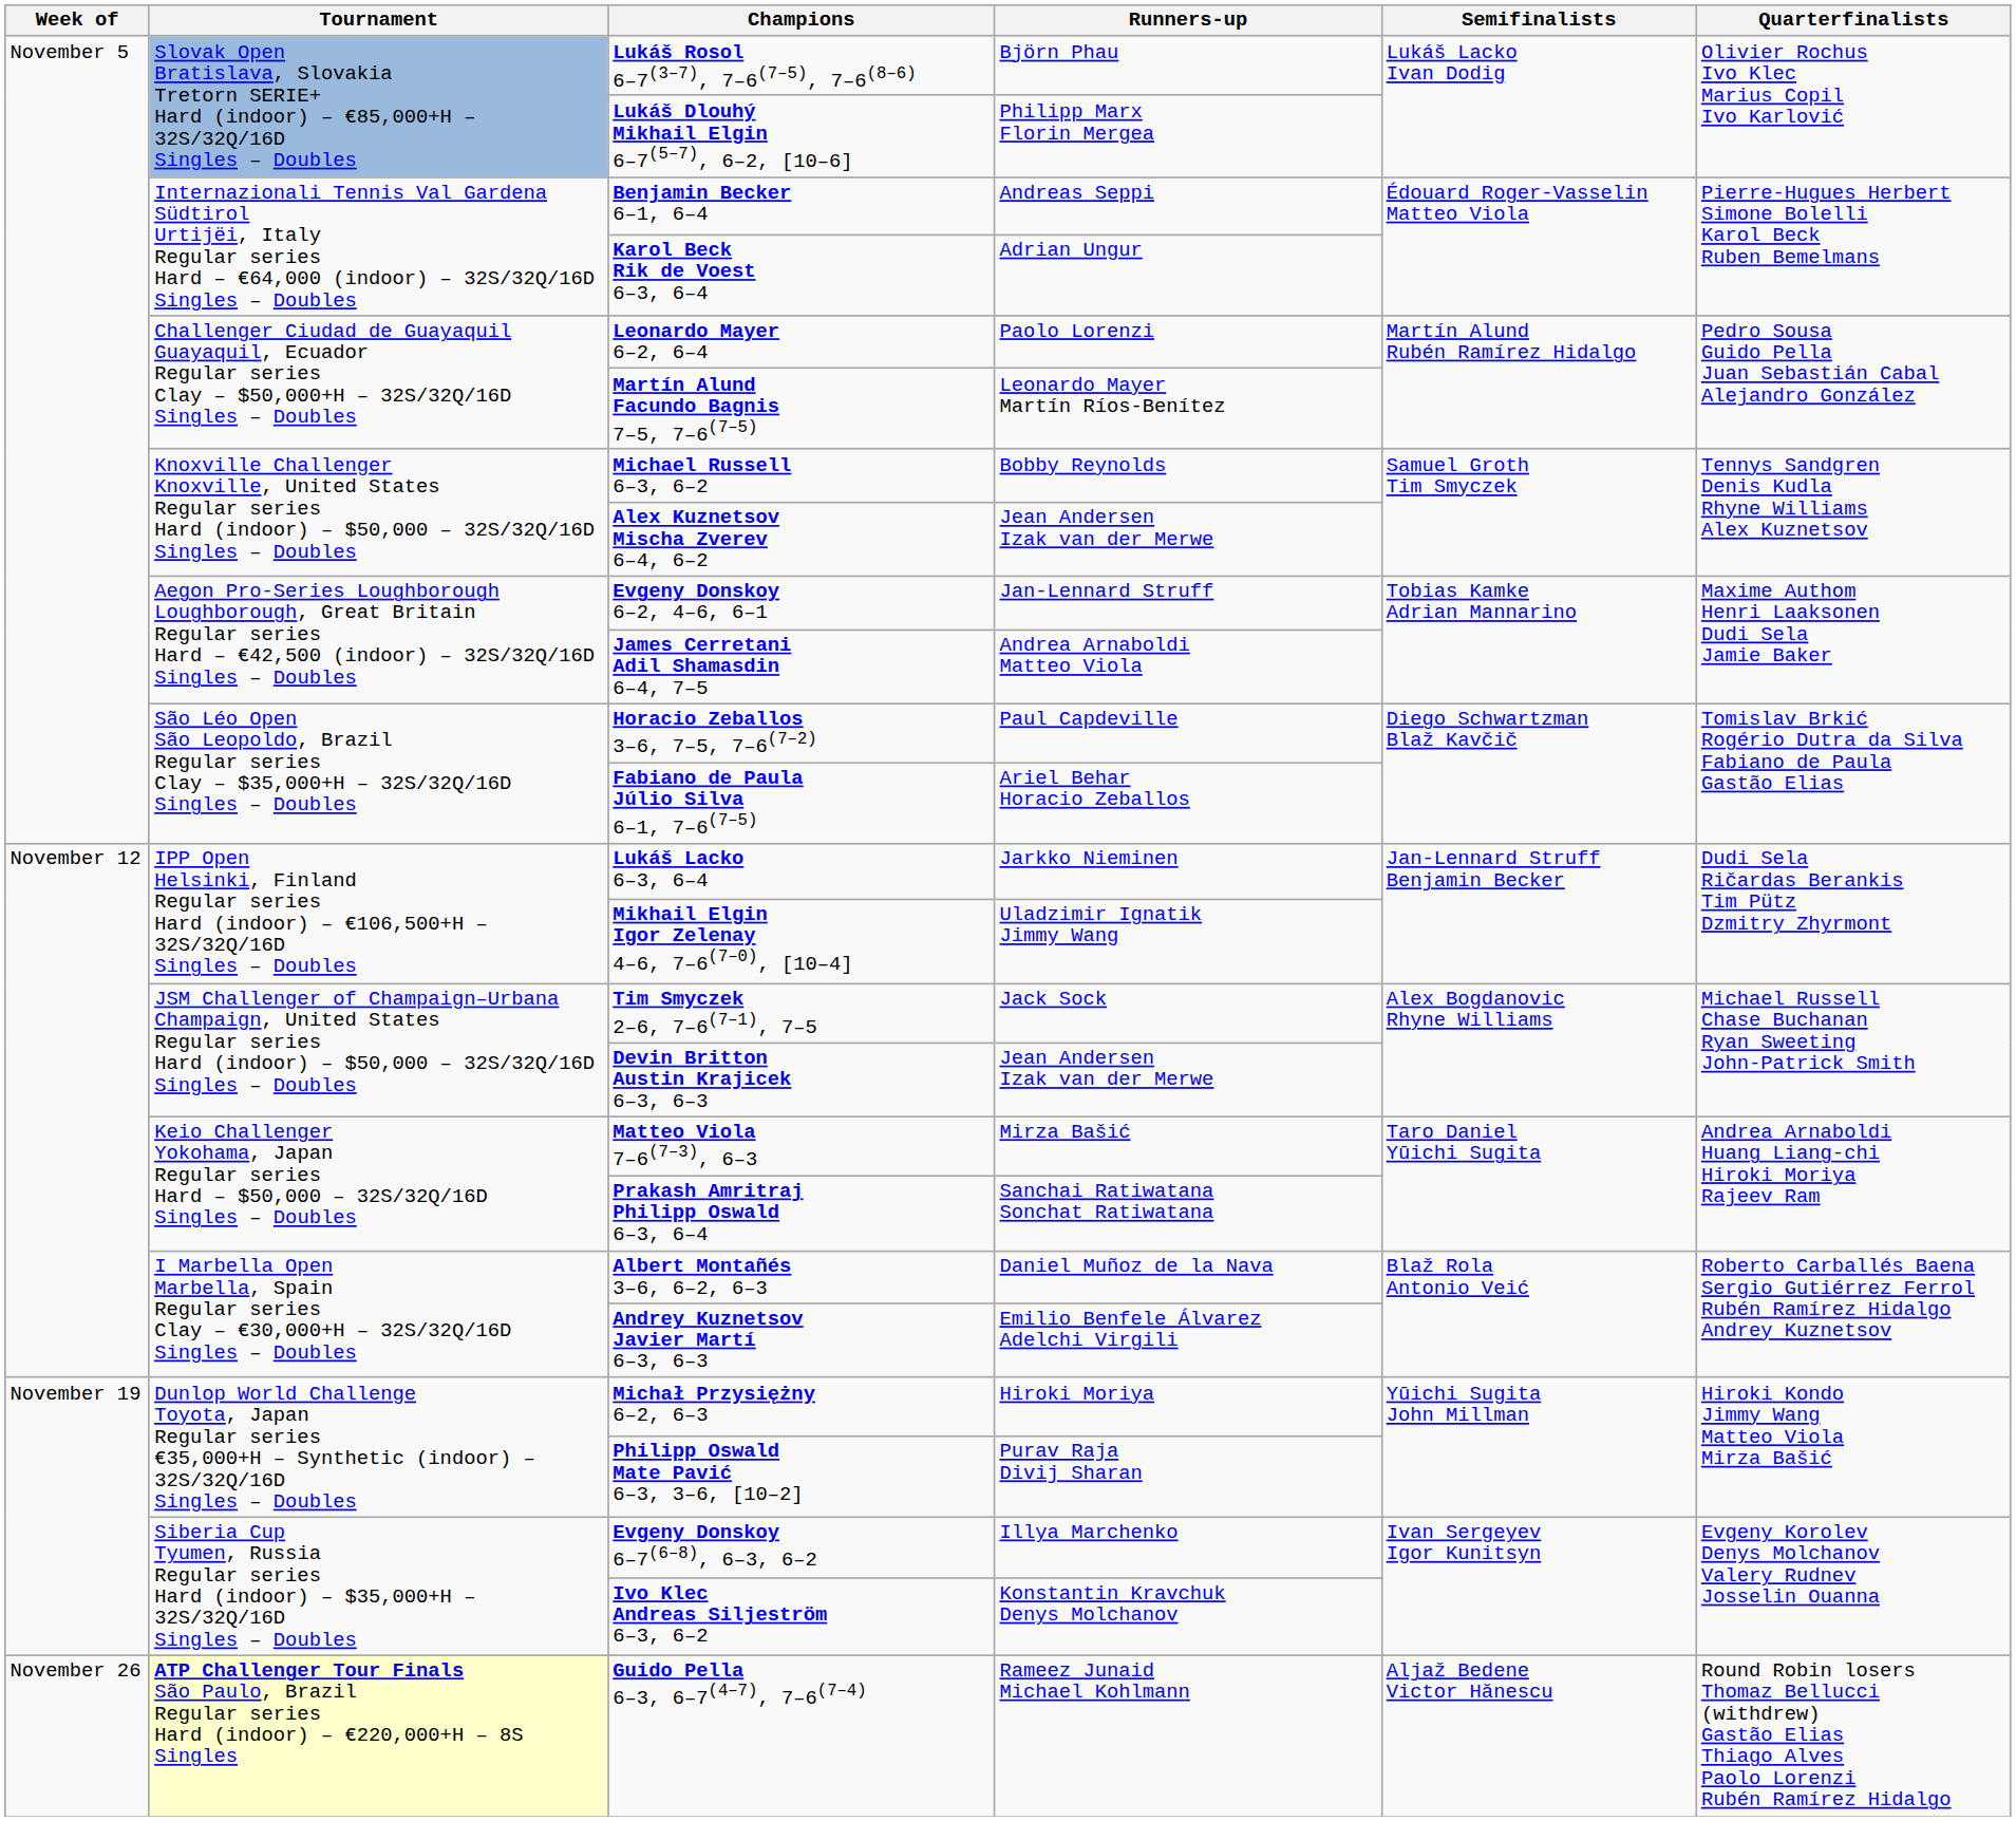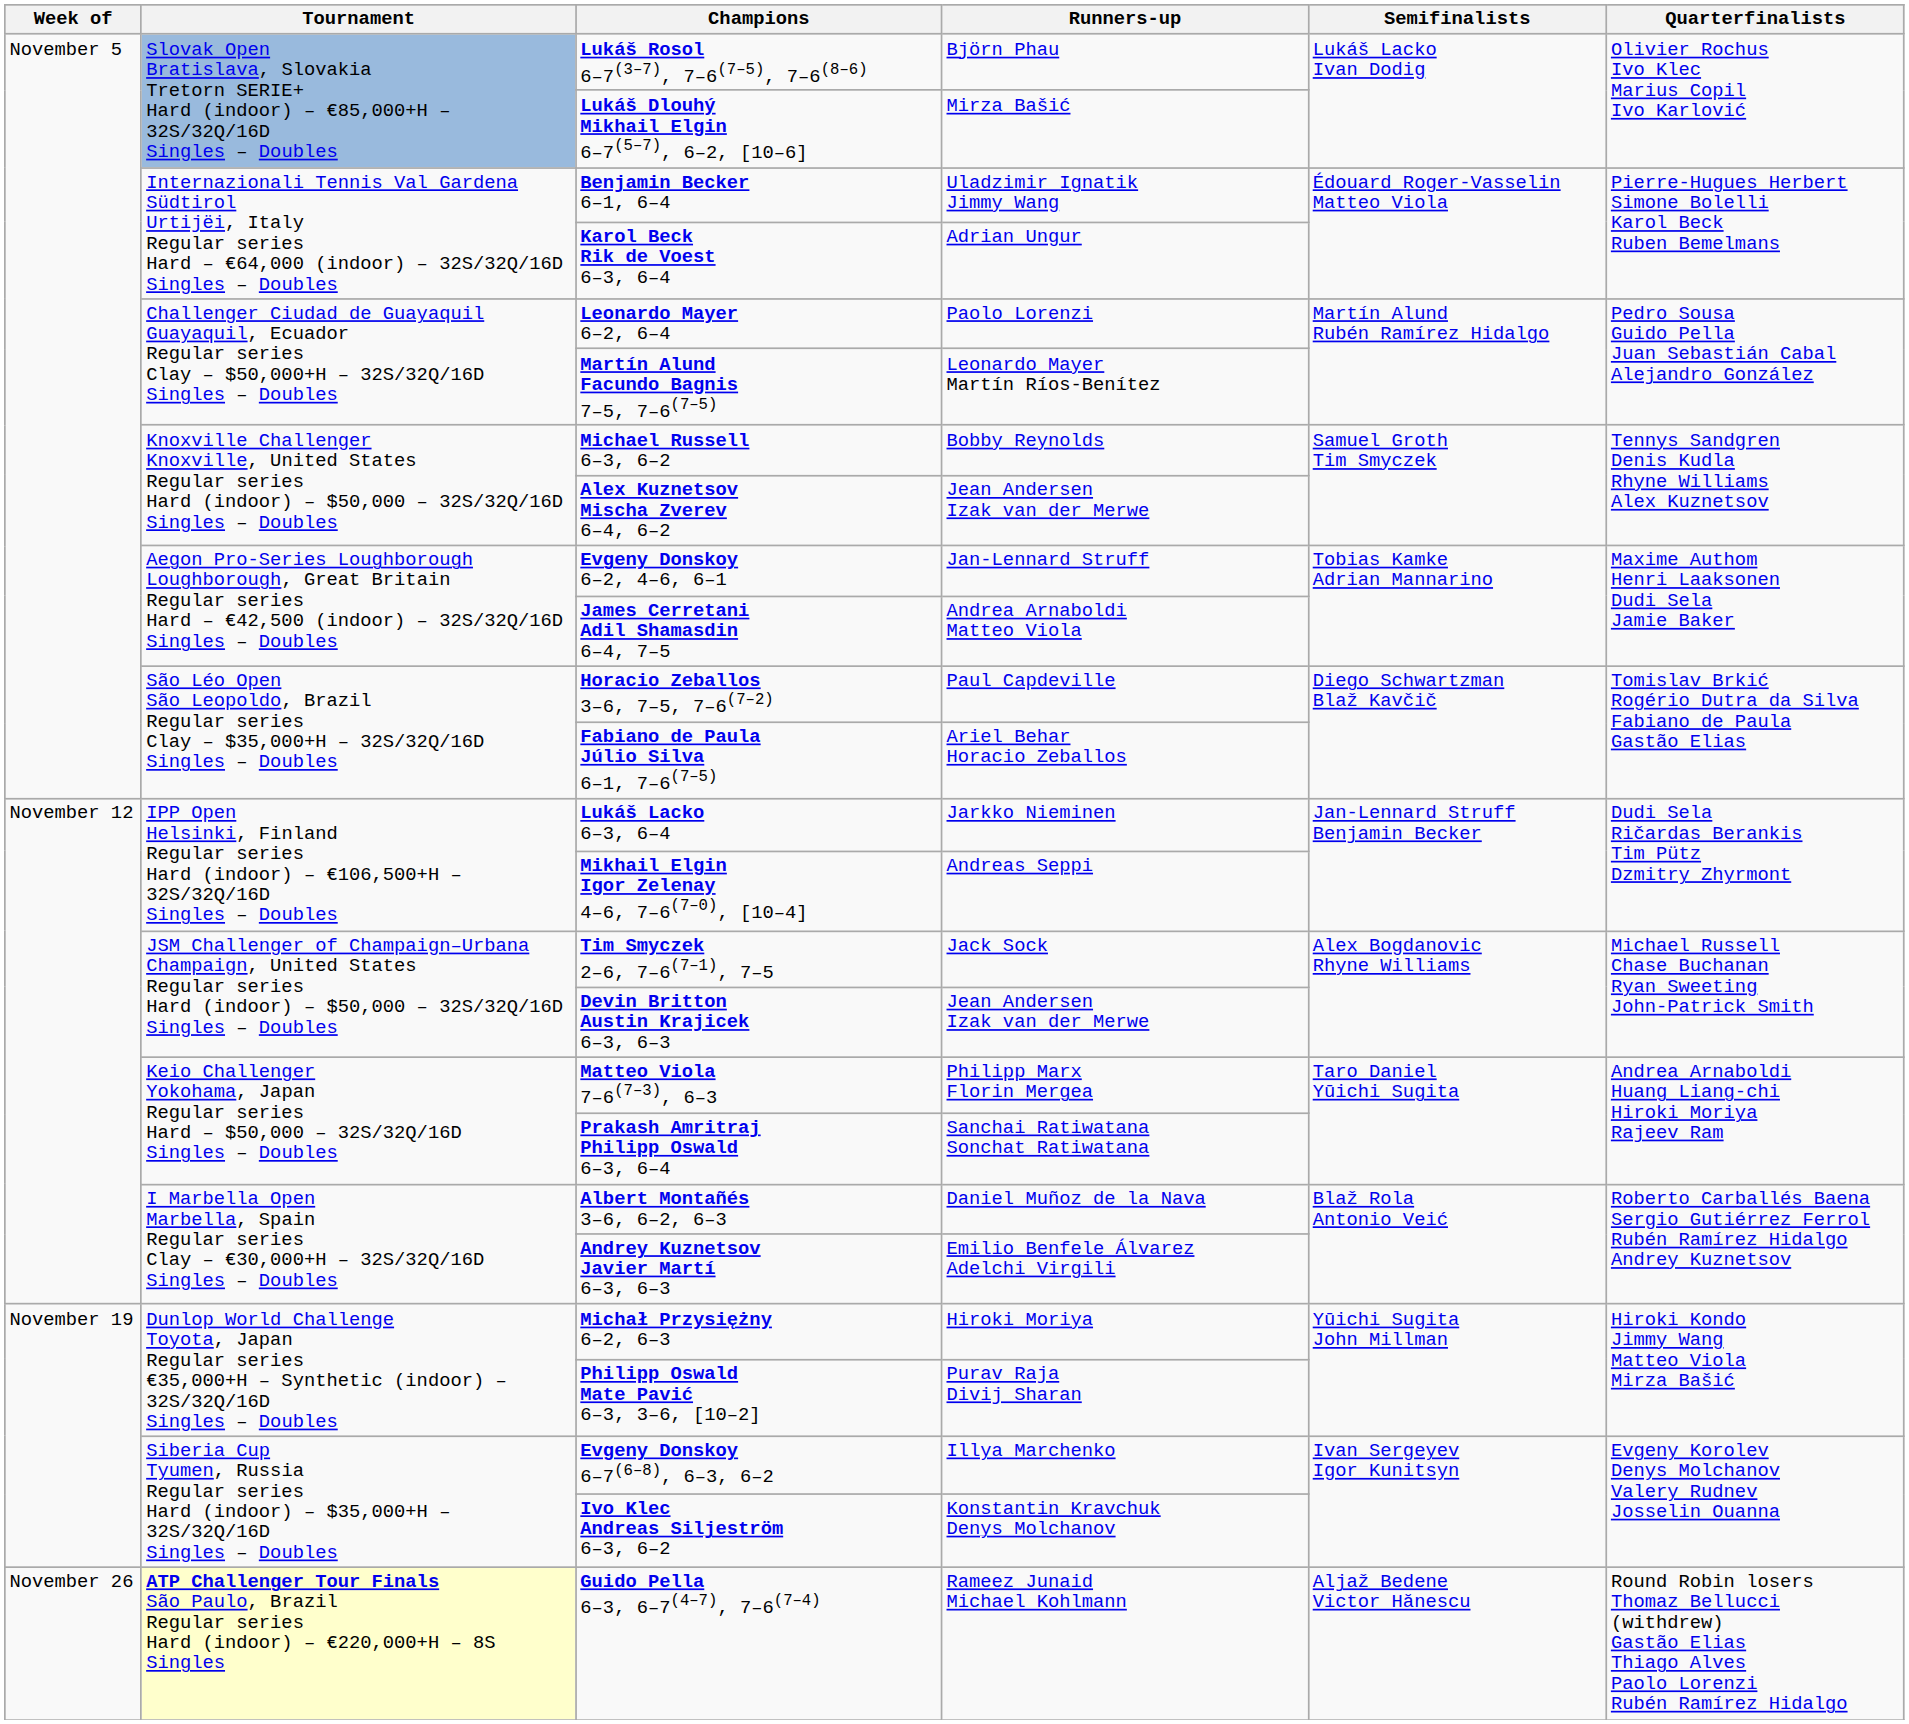Lukáš Dlouhý Mikhail Elgin 6–7(5–7), 6–2, [10–6] | Runners-up: Philipp Marx Florin Mergea -> Mirza Bašić
Benjamin Becker 6–1, 6–4 | Runners-up: Andreas Seppi -> Uladzimir Ignatik Jimmy Wang
Mikhail Elgin Igor Zelenay 4–6, 7–6(7–0), [10–4] | Runners-up: Uladzimir Ignatik Jimmy Wang -> Andreas Seppi
Matteo Viola 7–6(7–3), 6–3 | Runners-up: Mirza Bašić -> Philipp Marx Florin Mergea
